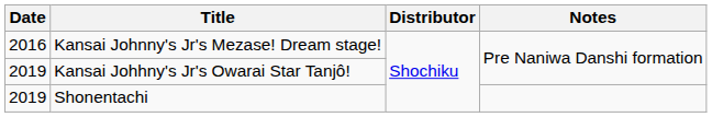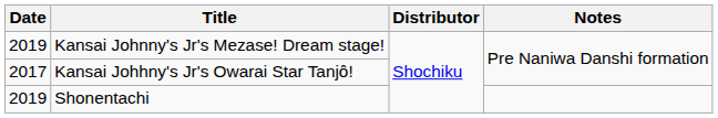Kansai Johnny's Jr's Mezase! Dream stage! | Date: 2016 -> 2019
Kansai Johhny's Jr's Owarai Star Tanjô! | Date: 2019 -> 2017
